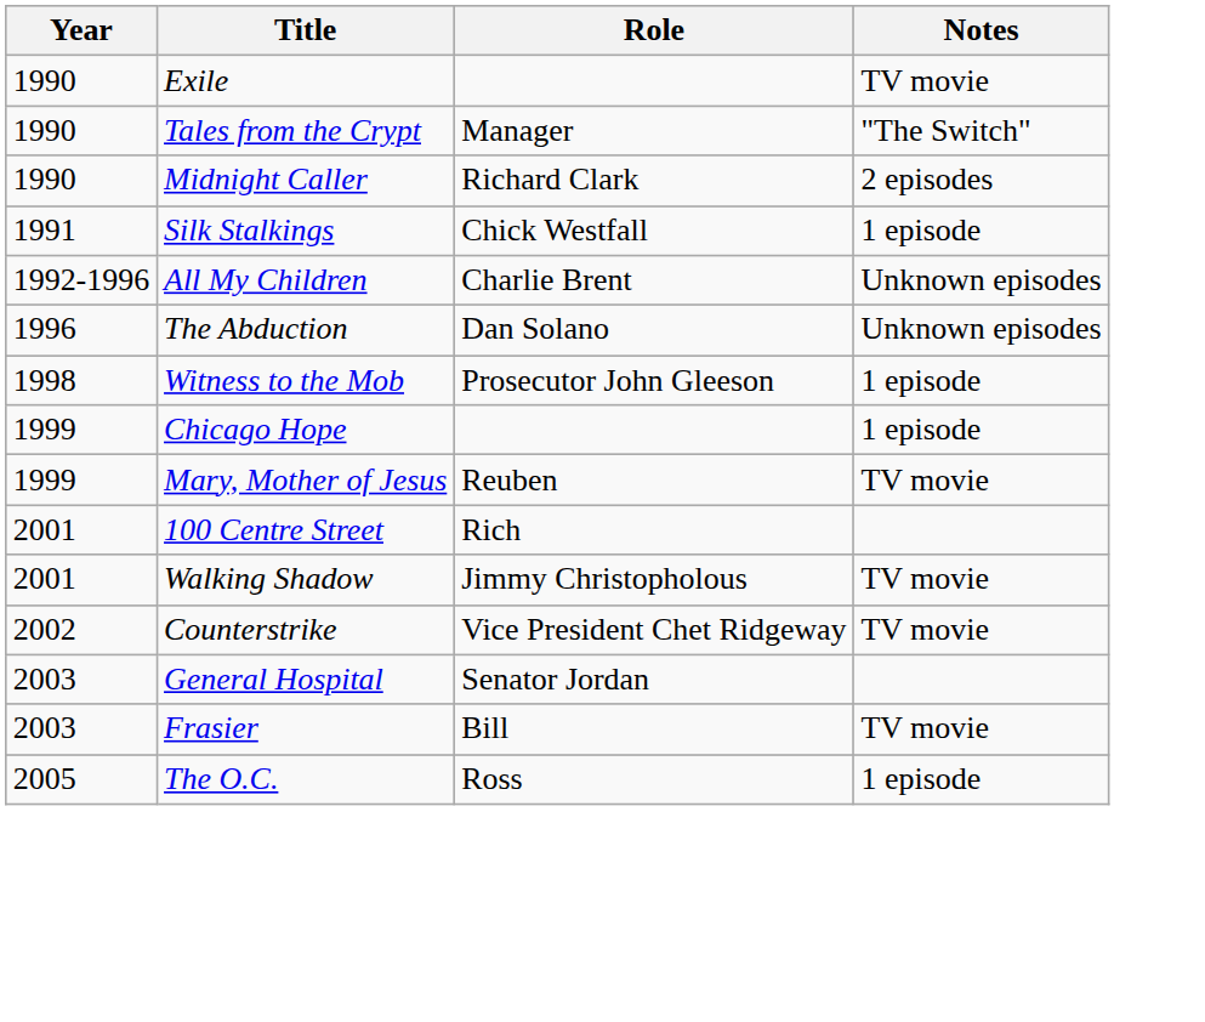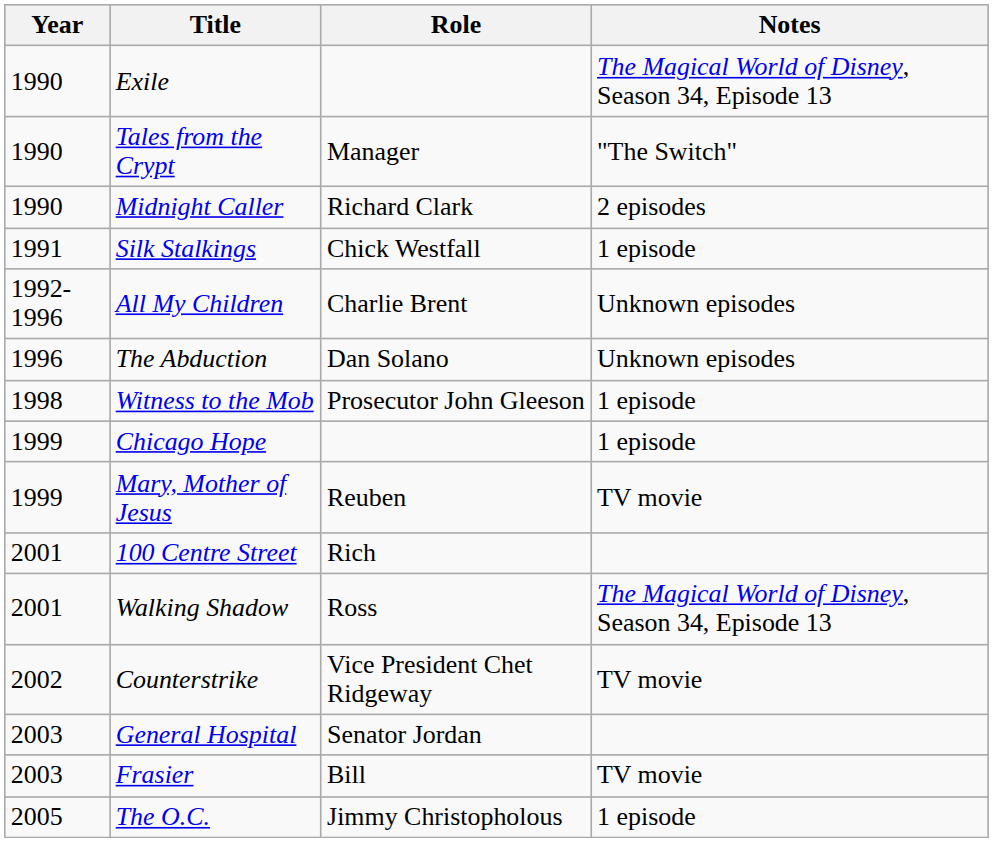Exile | Notes: TV movie -> The Magical World of Disney, Season 34, Episode 13
Walking Shadow | Role: Jimmy Christopholous -> Ross
Walking Shadow | Notes: TV movie -> The Magical World of Disney, Season 34, Episode 13
The O.C. | Role: Ross -> Jimmy Christopholous
